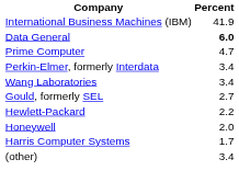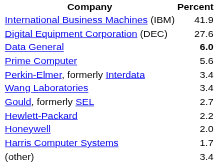+ row: Digital Equipment Corporation (DEC) | 27.6
Prime Computer | Percent: 4.7 -> 5.6
